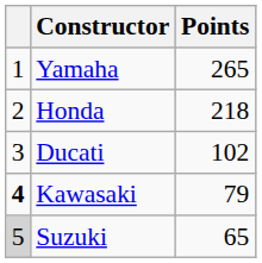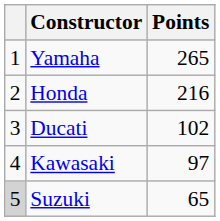Honda | Points: 218 -> 216
Kawasaki | column 1: bold -> normal
Kawasaki | Points: 79 -> 97
